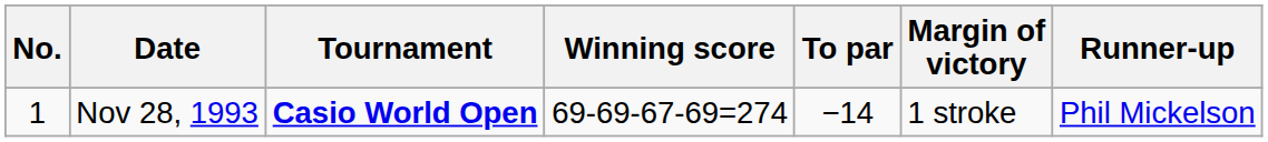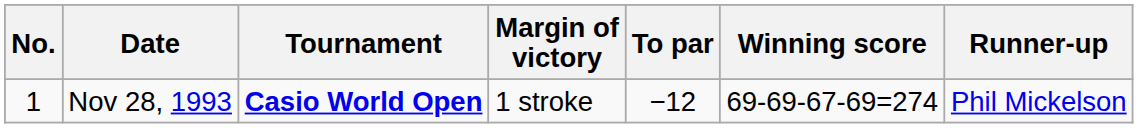columns swapped: Winning score <-> Margin of victory
Nov 28, 1993 | To par: −14 -> −12
